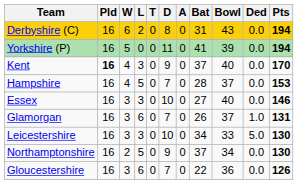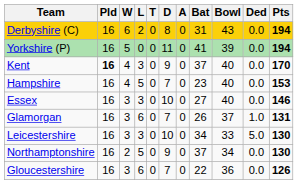Hampshire | Bat: 28 -> 23
Hampshire | Bowl: 37 -> 40
